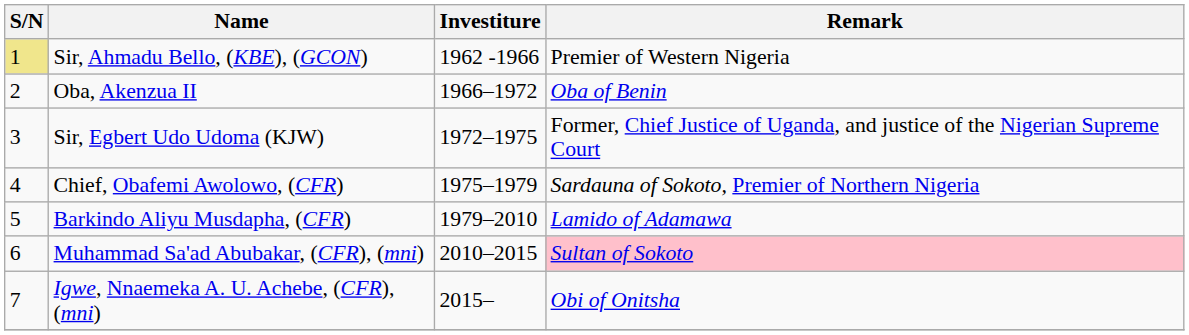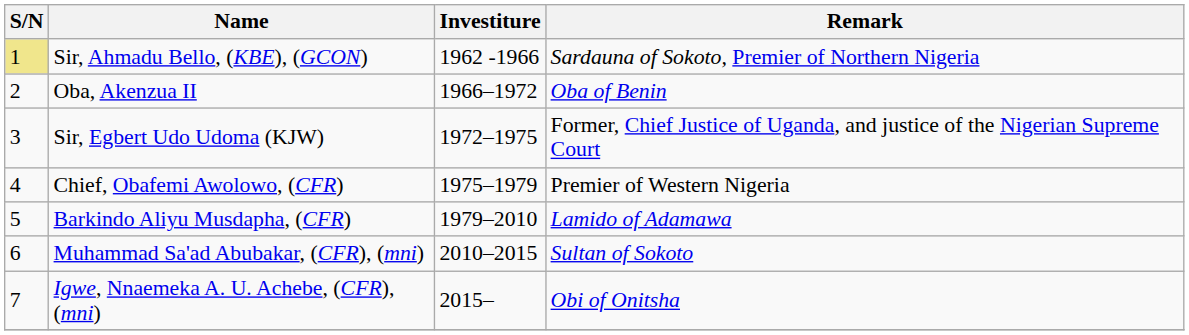Sir, Ahmadu Bello, (KBE), (GCON) | Remark: Premier of Western Nigeria -> Sardauna of Sokoto, Premier of Northern Nigeria
Chief, Obafemi Awolowo, (CFR) | Remark: Sardauna of Sokoto, Premier of Northern Nigeria -> Premier of Western Nigeria
Muhammad Sa'ad Abubakar, (CFR), (mni) | Remark: pink background -> no background
